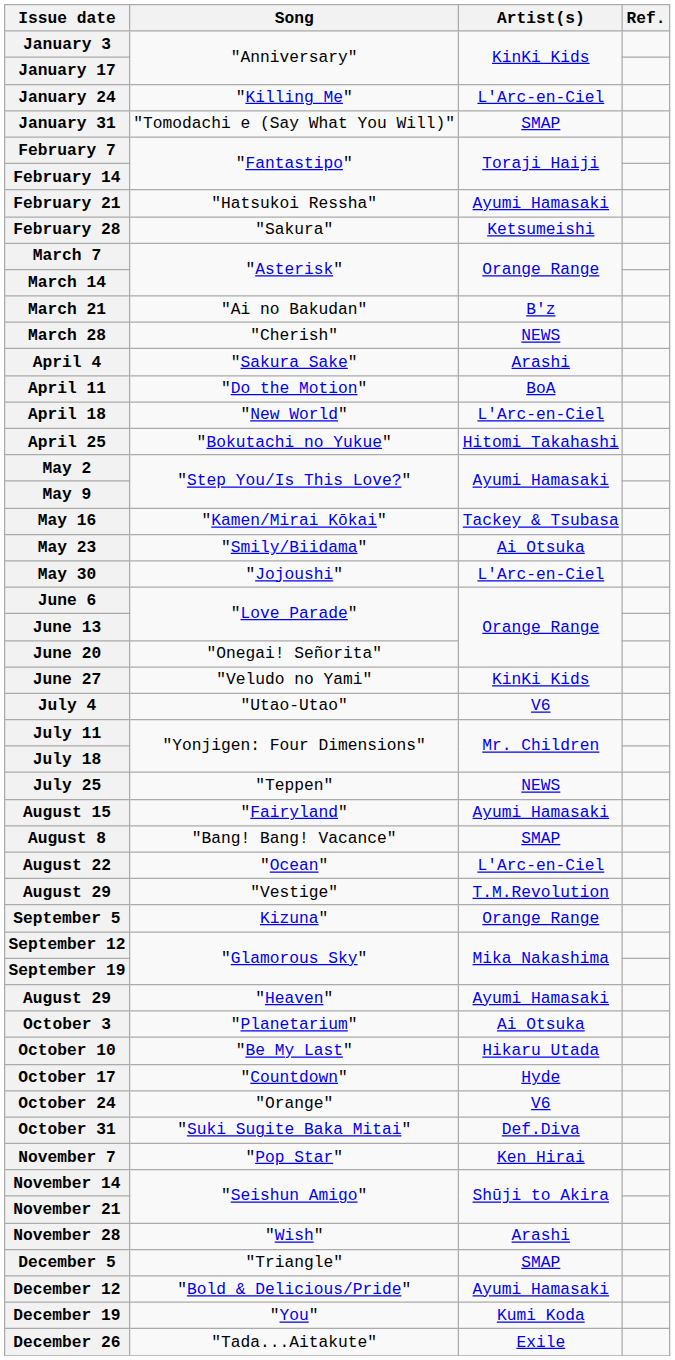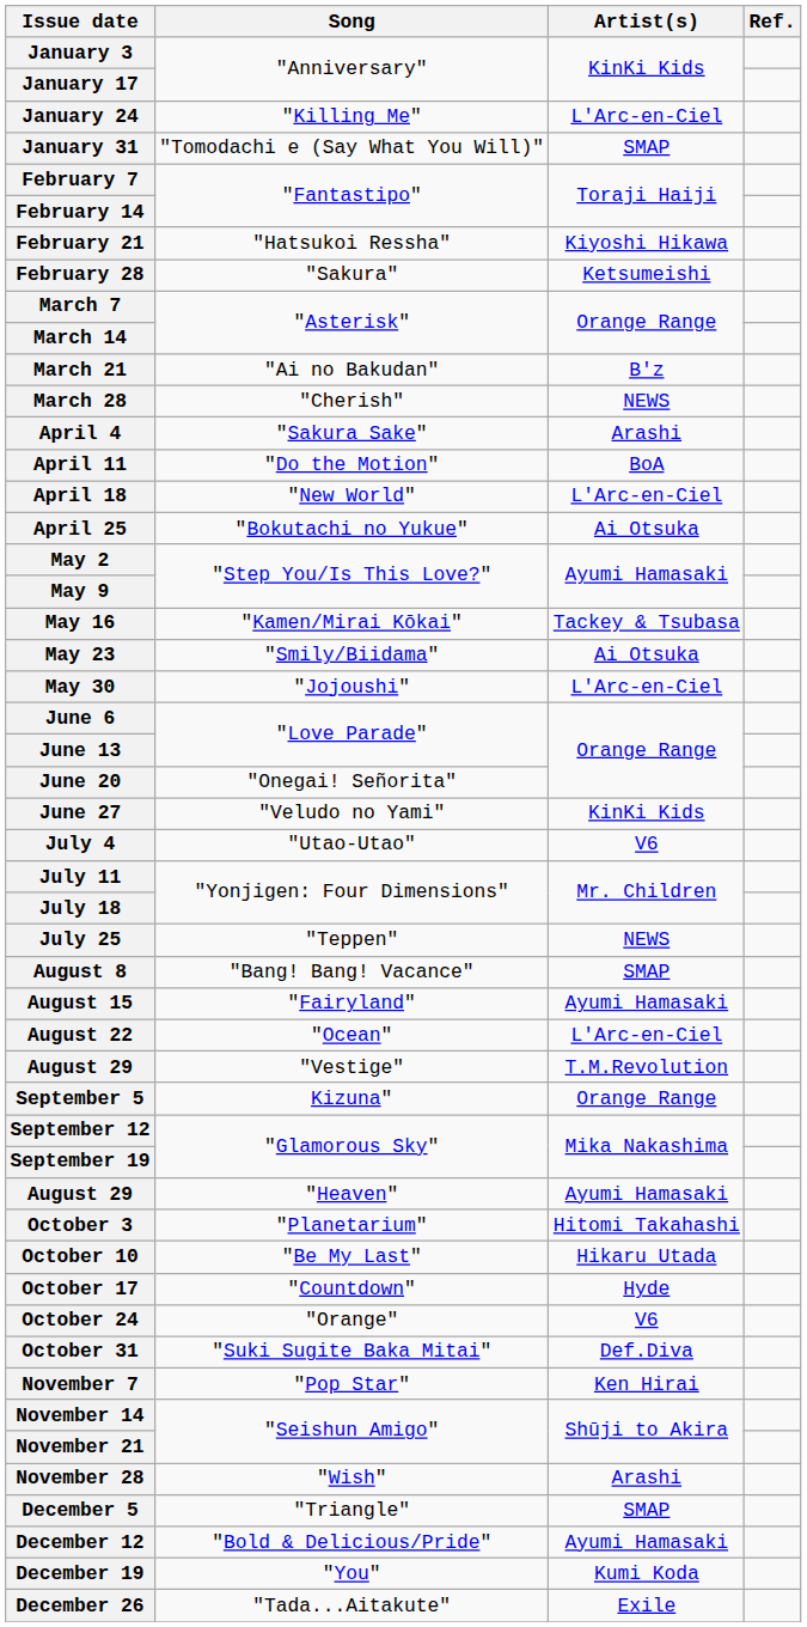February 21 | Artist(s): Ayumi Hamasaki -> Kiyoshi Hikawa
April 25 | Artist(s): Hitomi Takahashi -> Ai Otsuka
rows swapped: August 8 <-> August 15
October 3 | Artist(s): Ai Otsuka -> Hitomi Takahashi
